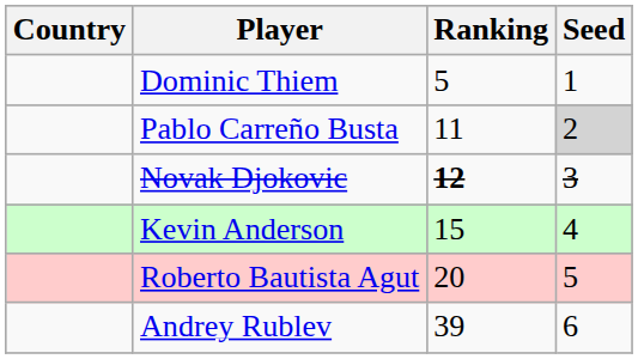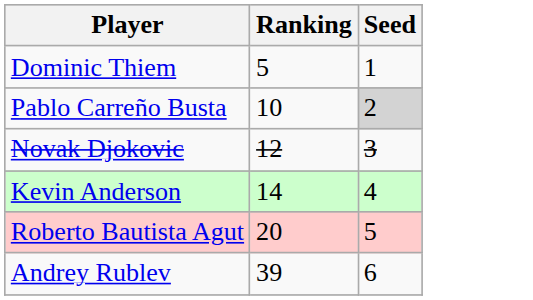- column: Country
Pablo Carreño Busta | Ranking: 11 -> 10
Novak Djokovic | Ranking: bold -> normal
Kevin Anderson | Ranking: 15 -> 14
